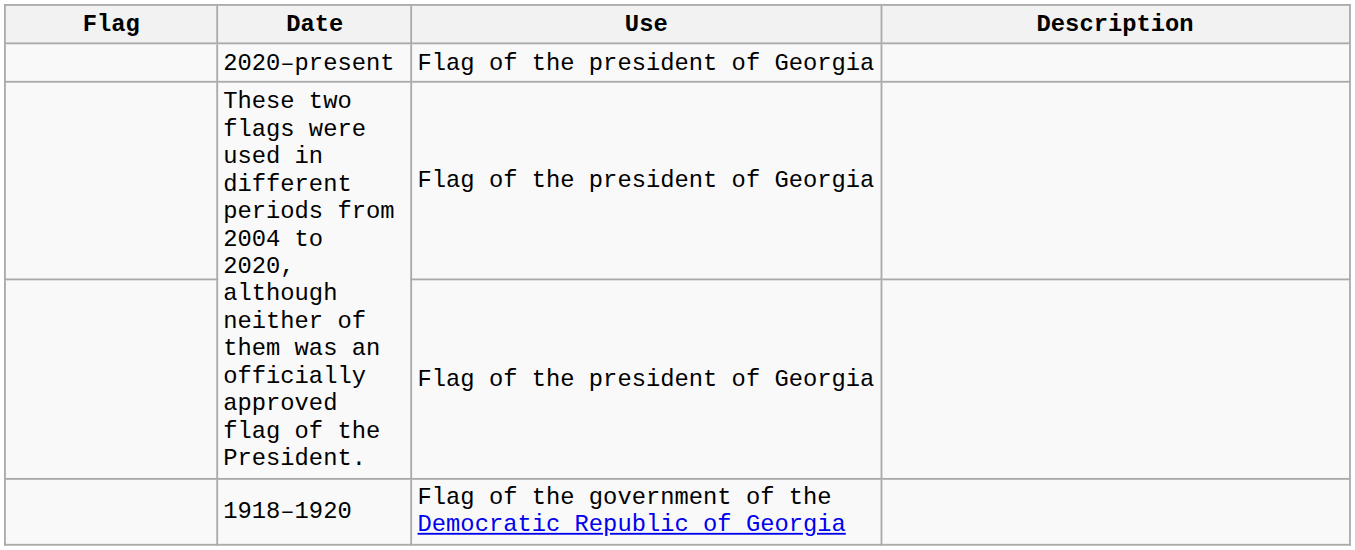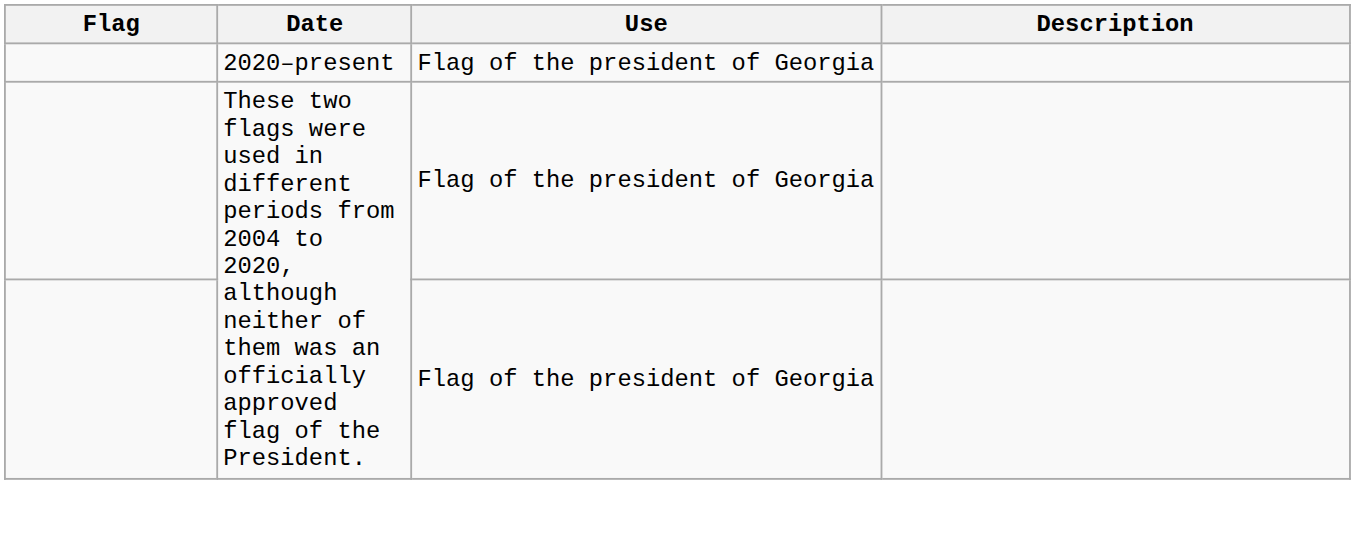- row: 1918–1920 | Flag of the government of the Democratic Republic of Georgia
